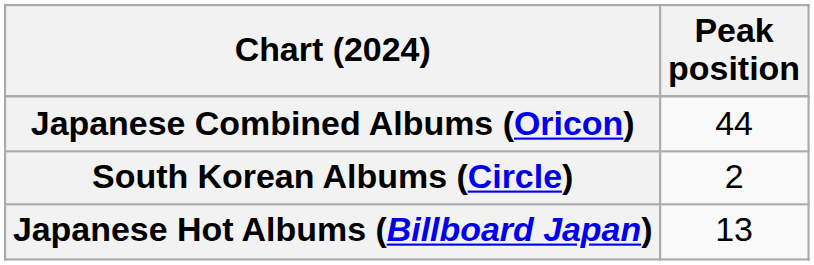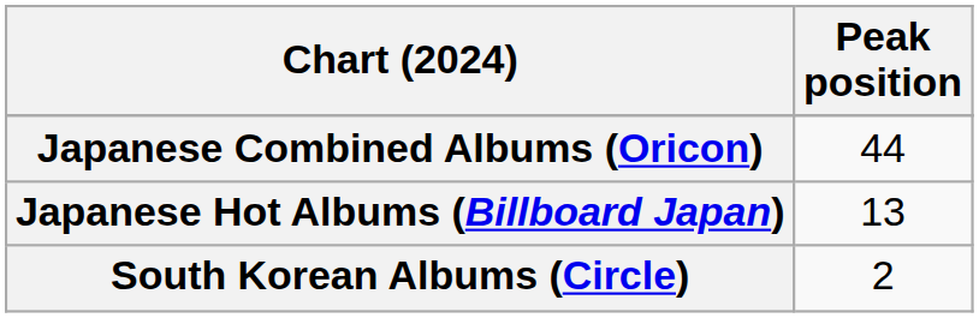rows swapped: Japanese Hot Albums (Billboard Japan) <-> South Korean Albums (Circle)
